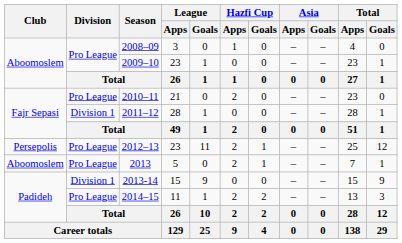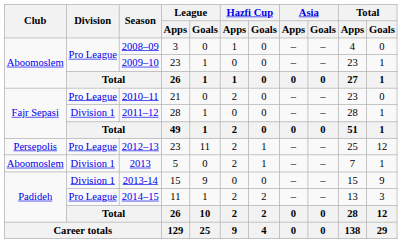2013 | Division: Pro League -> Division 1
